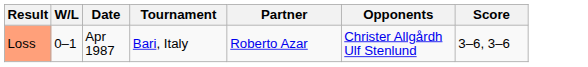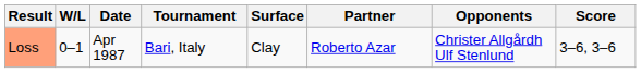+ column: Surface | Clay
